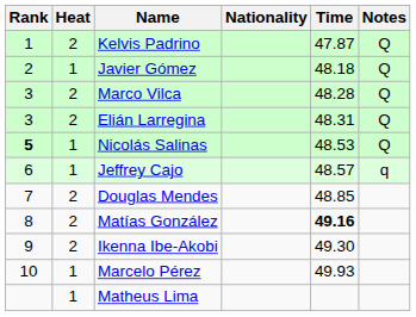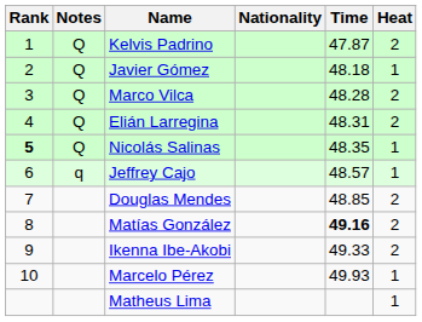columns swapped: Heat <-> Notes
Elián Larregina | Rank: 3 -> 4
Nicolás Salinas | Time: 48.53 -> 48.35
Ikenna Ibe-Akobi | Time: 49.30 -> 49.33
